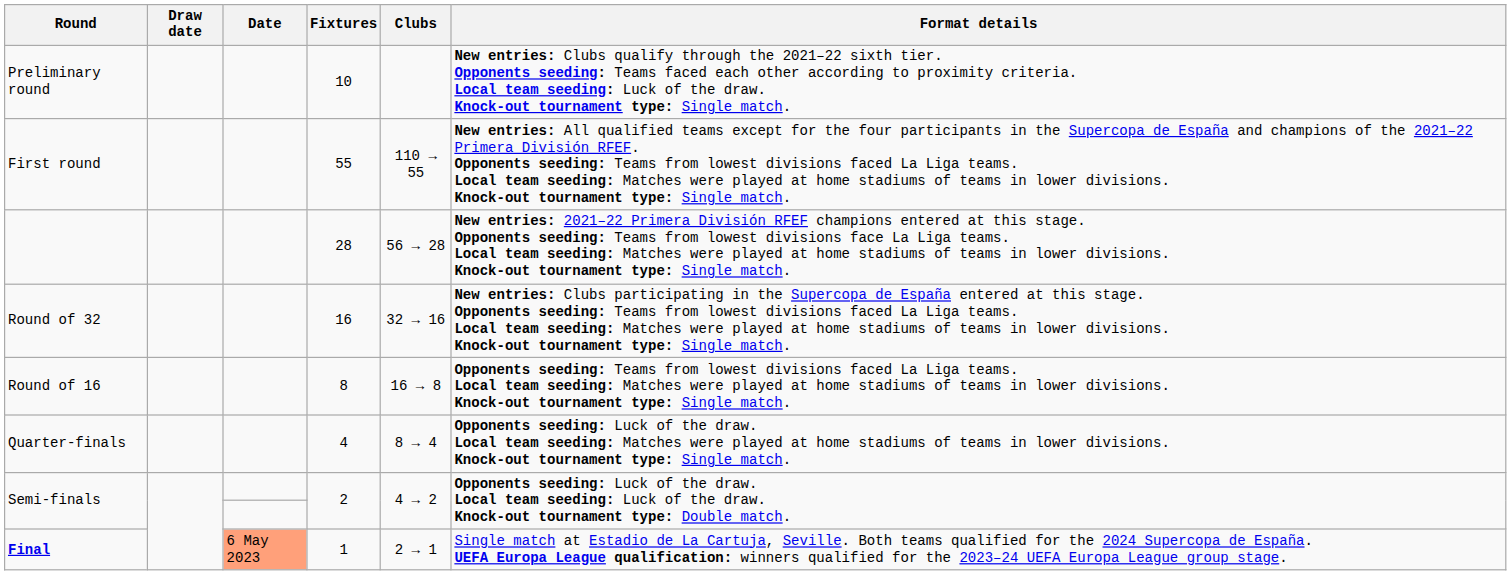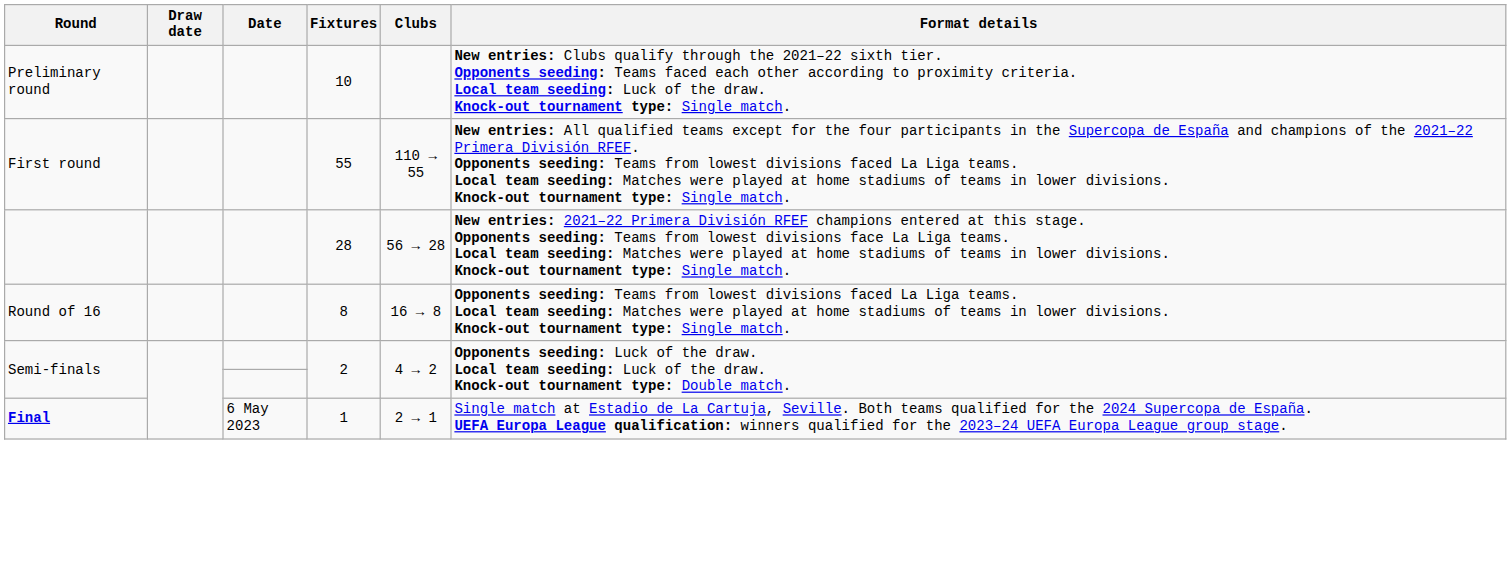- row: Round of 32 | 16 | 32 → 16 | New entries: Clubs participating in the Supercopa de España entered at this stage. Opponents seeding: Teams from lowest divisions faced La Liga teams. Local team seeding: Matches were played at home stadiums of teams in lower divisions. Knock-out tournament type: Single match.
- row: Quarter-finals | 4 | 8 → 4 | Opponents seeding: Luck of the draw. Local team seeding: Matches were played at home stadiums of teams in lower divisions. Knock-out tournament type: Single match.
Final | Date: lightsalmon background -> no background
